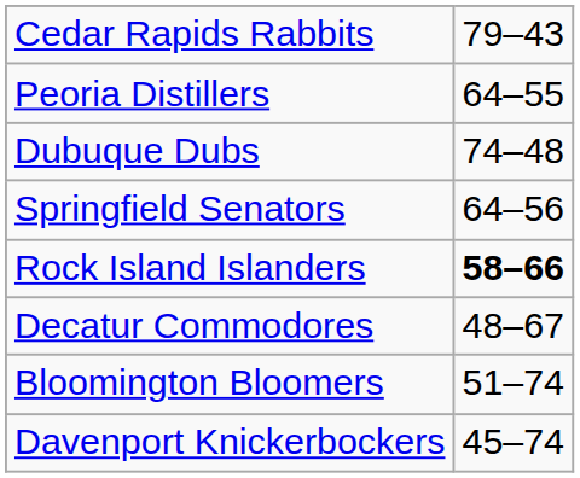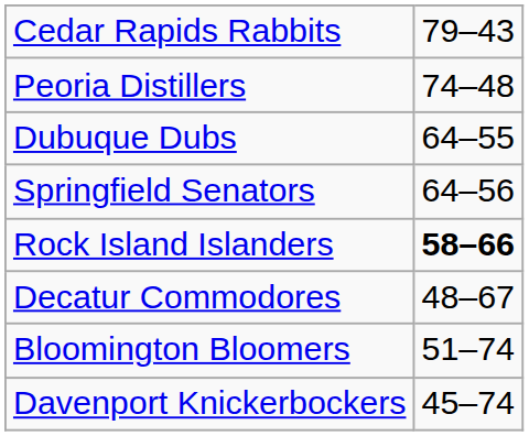Peoria Distillers | column 2: 64–55 -> 74–48
Dubuque Dubs | column 2: 74–48 -> 64–55
